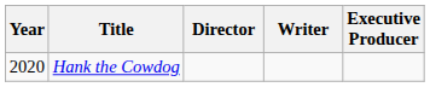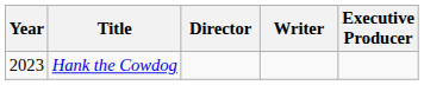Hank the Cowdog | Year: 2020 -> 2023
